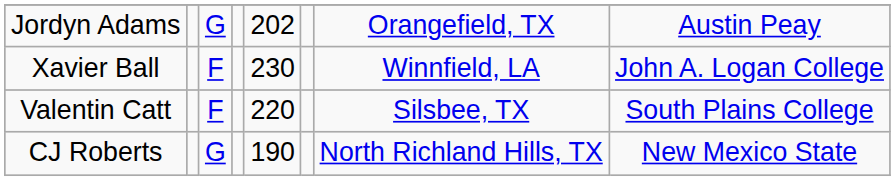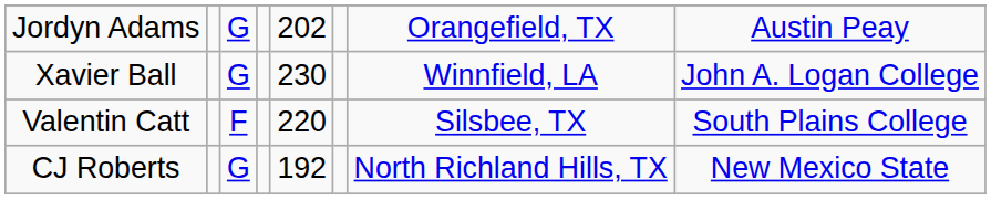Xavier Ball | column 3: F -> G
CJ Roberts | column 5: 190 -> 192
